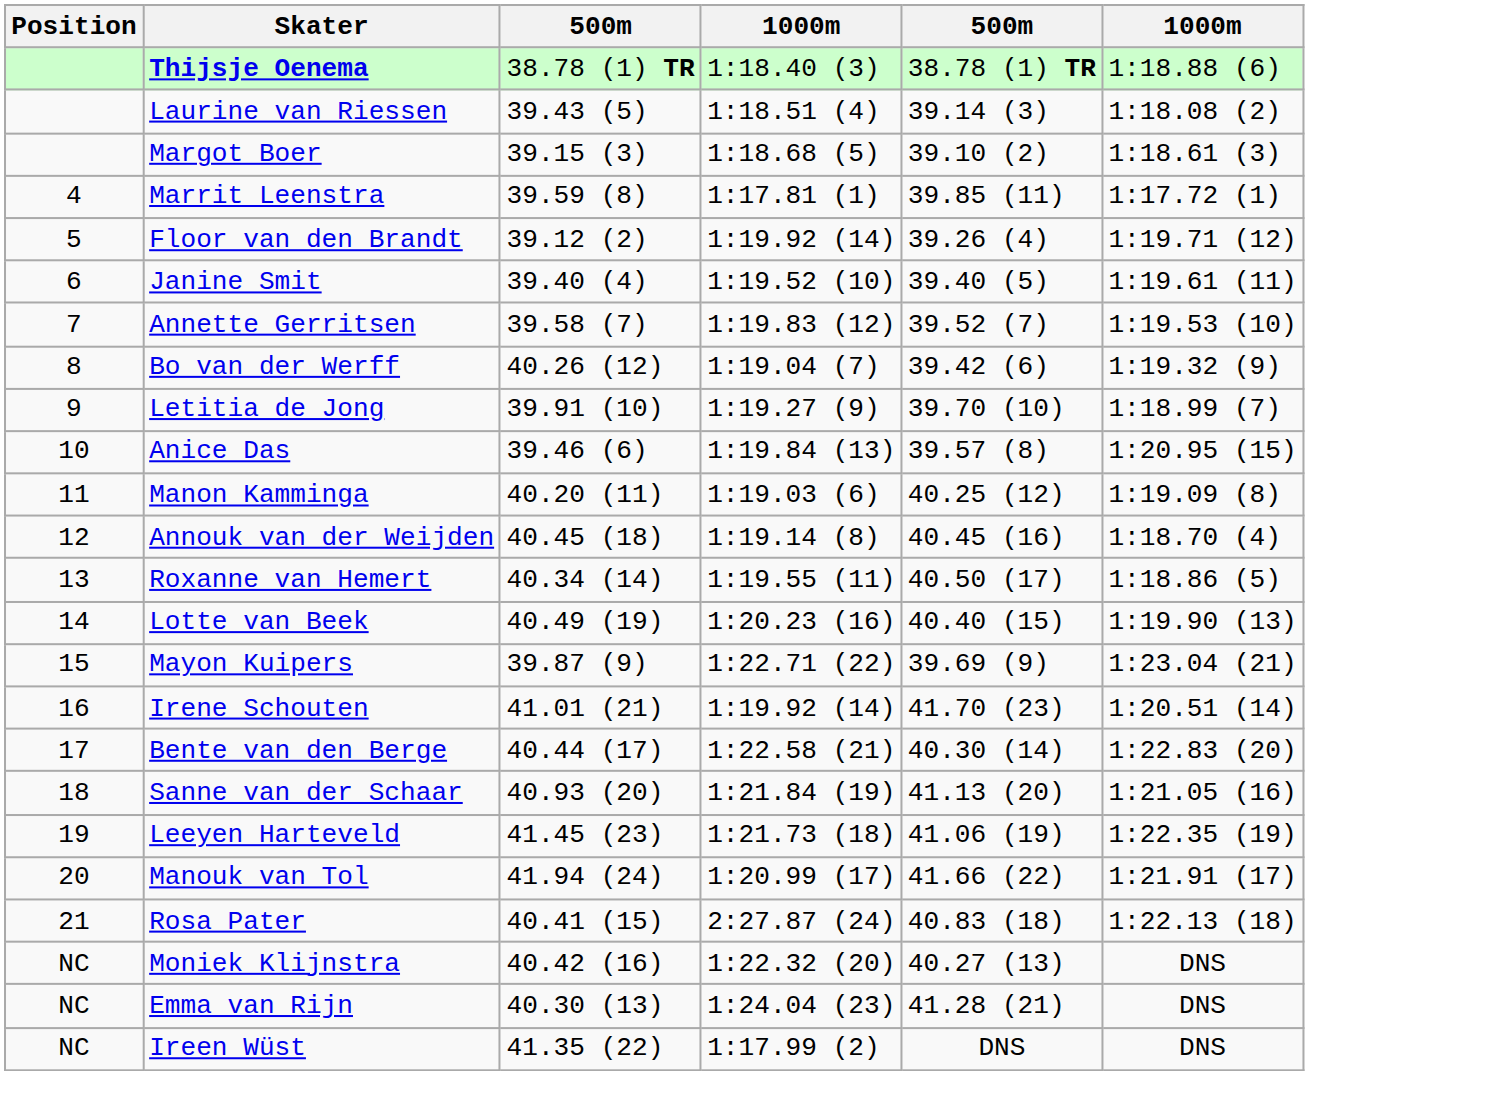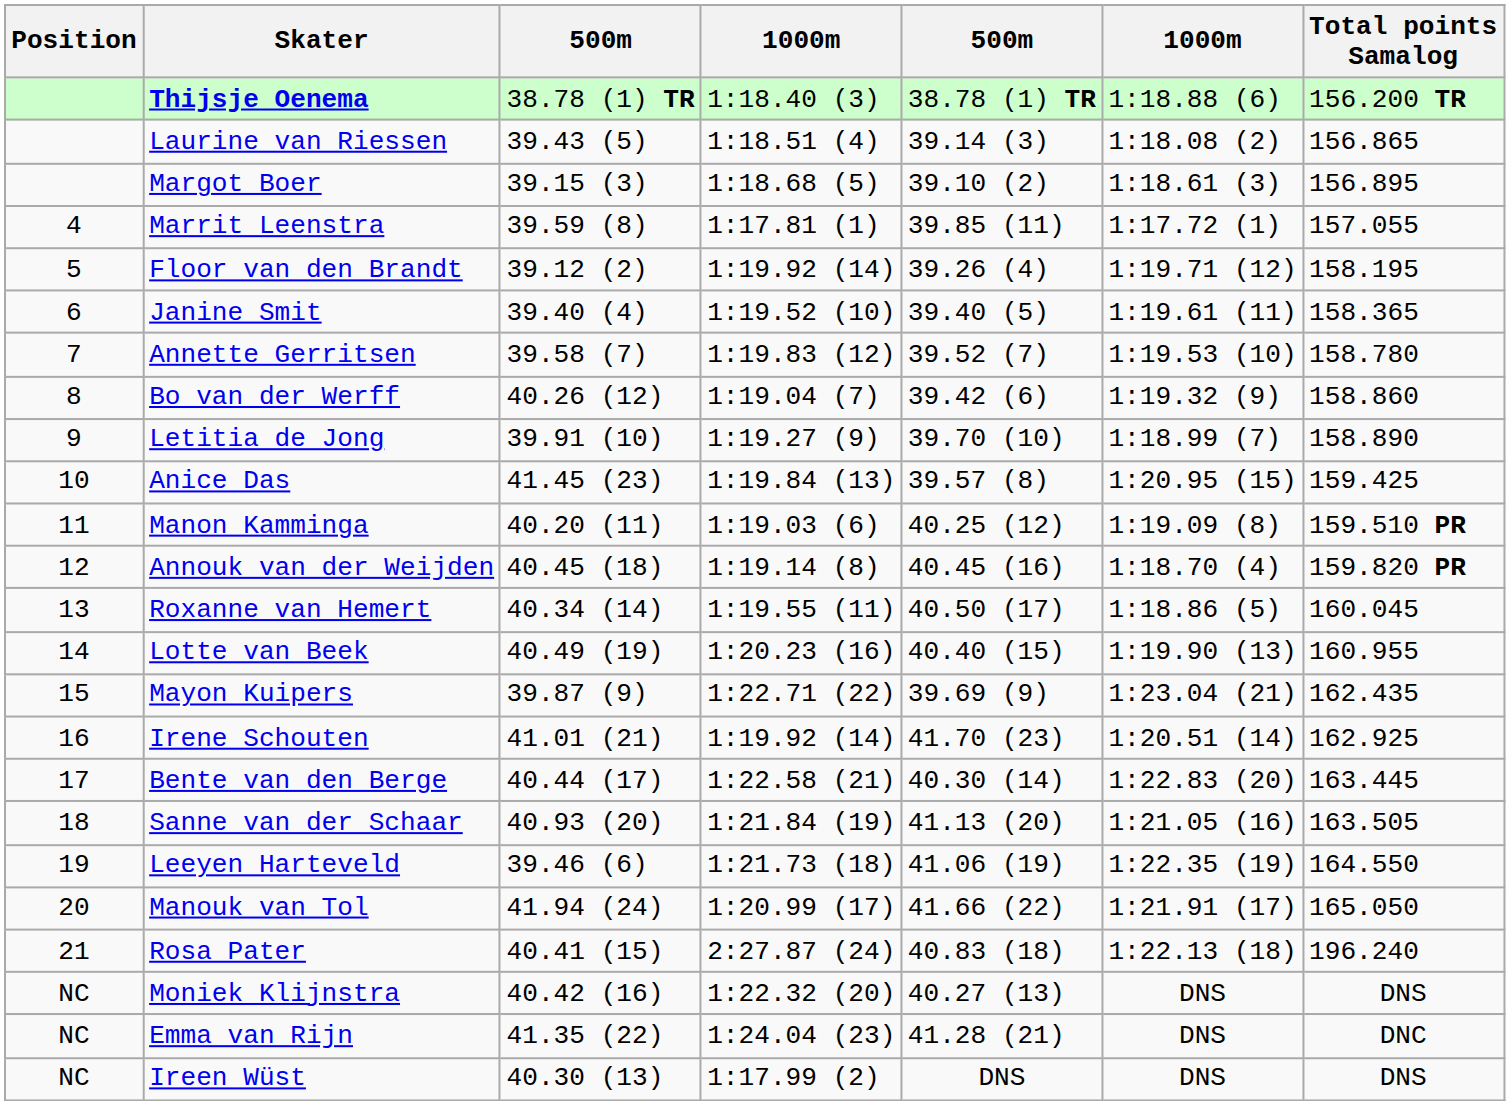+ column: Total points Samalog | 156.200 TR | 156.865 | 156.895 | 157.055 | 158.195 | 158.365 | 158.780 | 158.860 | 158.890 | 159.425 | 159.510 PR | 159.820 PR | 160.045 | 160.955 | 162.435 | 162.925 | 163.445 | 163.505 | 164.550 | 165.050 | 196.240 | DNS | DNC | DNS
Anice Das | column 3: 39.46 (6) -> 41.45 (23)
Leeyen Harteveld | column 3: 41.45 (23) -> 39.46 (6)
Emma van Rijn | column 3: 40.30 (13) -> 41.35 (22)
Ireen Wüst | column 3: 41.35 (22) -> 40.30 (13)
